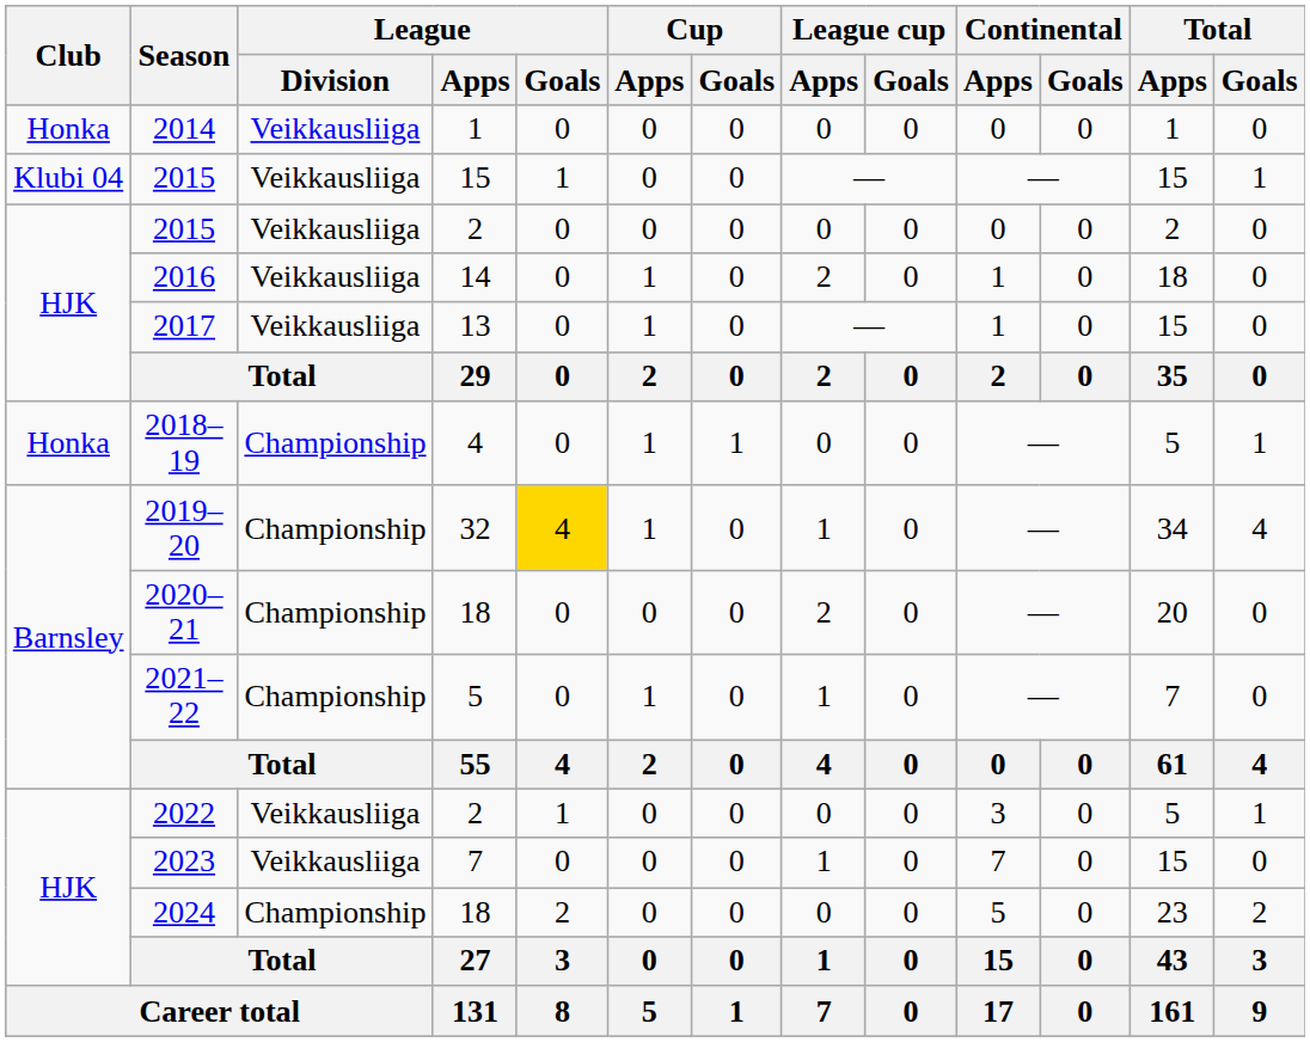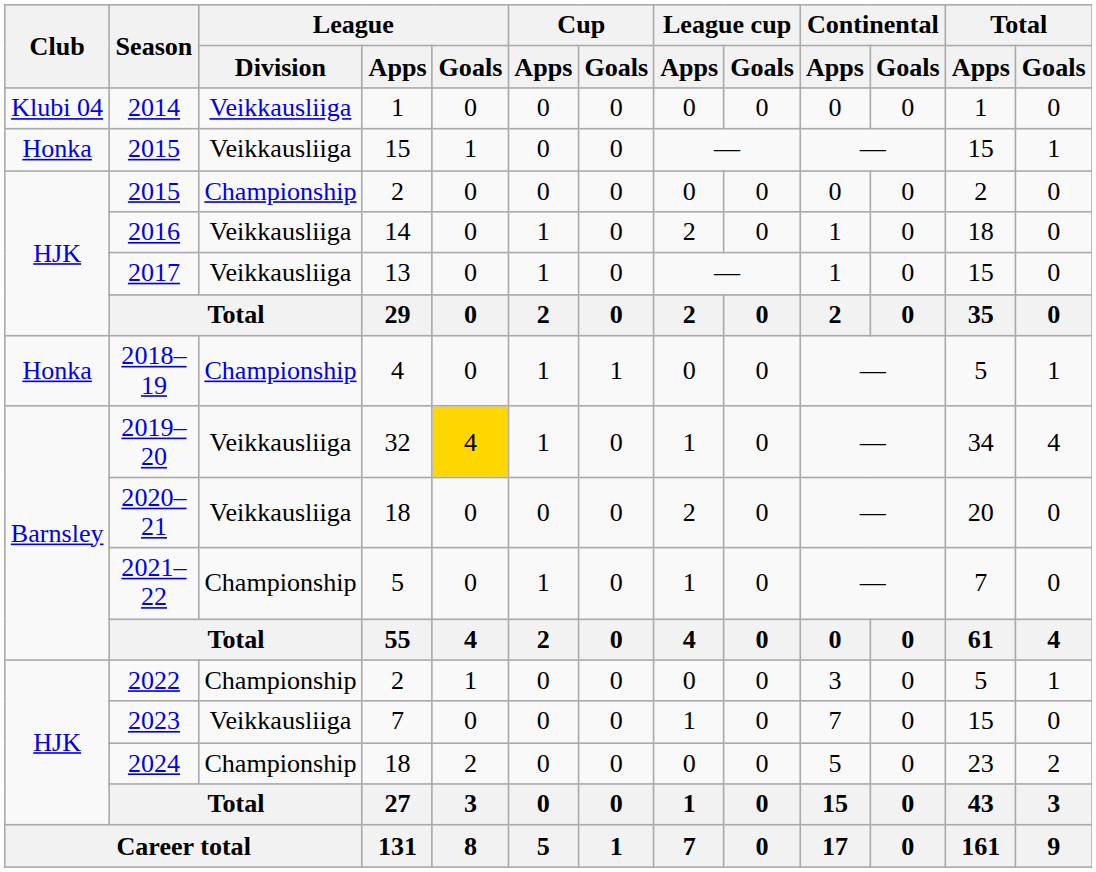2014 | Club: Honka -> Klubi 04
2015 / 15 | Club: Klubi 04 -> Honka
2015 / 2 | League / Division: Veikkausliiga -> Championship
2019–20 | League / Division: Championship -> Veikkausliiga
2020–21 | League / Division: Championship -> Veikkausliiga
2022 | League / Division: Veikkausliiga -> Championship
